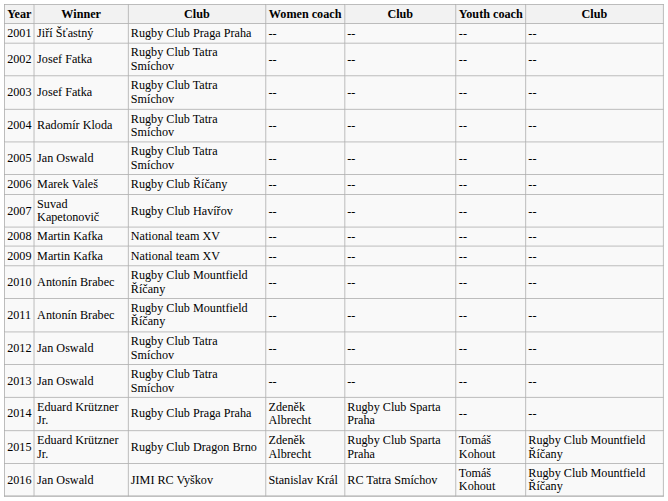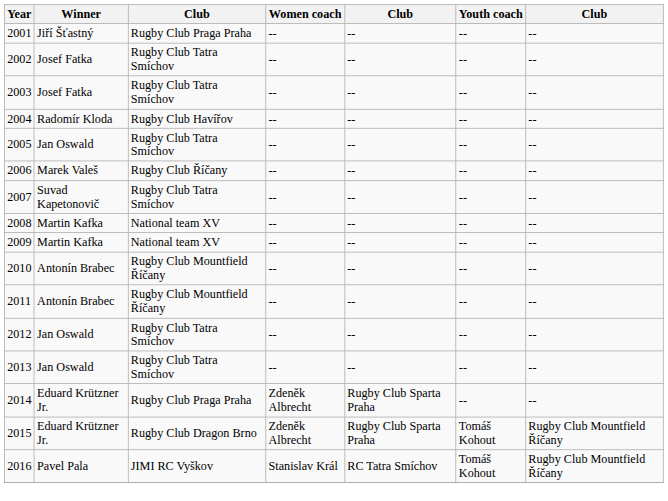2004 | column 3: Rugby Club Tatra Smíchov -> Rugby Club Havířov
2007 | column 3: Rugby Club Havířov -> Rugby Club Tatra Smíchov
2016 | Winner: Jan Oswald -> Pavel Pala
